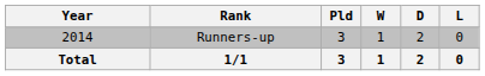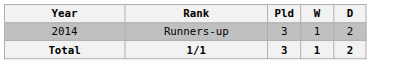- column: L | 0 | 0
